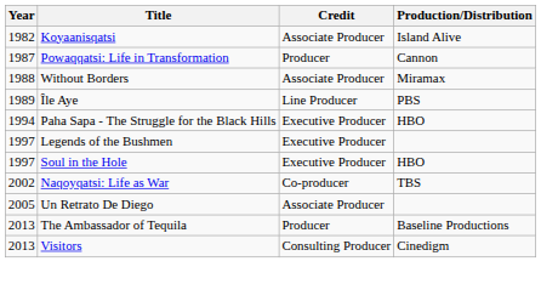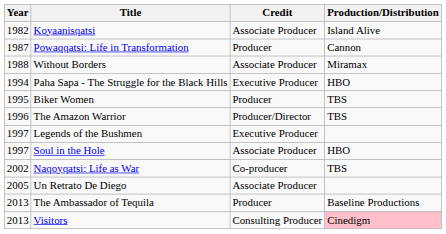- row: 1989 | Île Aye | Line Producer | PBS
+ row: 1995 | Biker Women | Producer | TBS
+ row: 1996 | The Amazon Warrior | Producer/Director | TBS
Soul in the Hole | Credit: Executive Producer -> Associate Producer
Visitors | Production/Distribution: no background -> pink background
